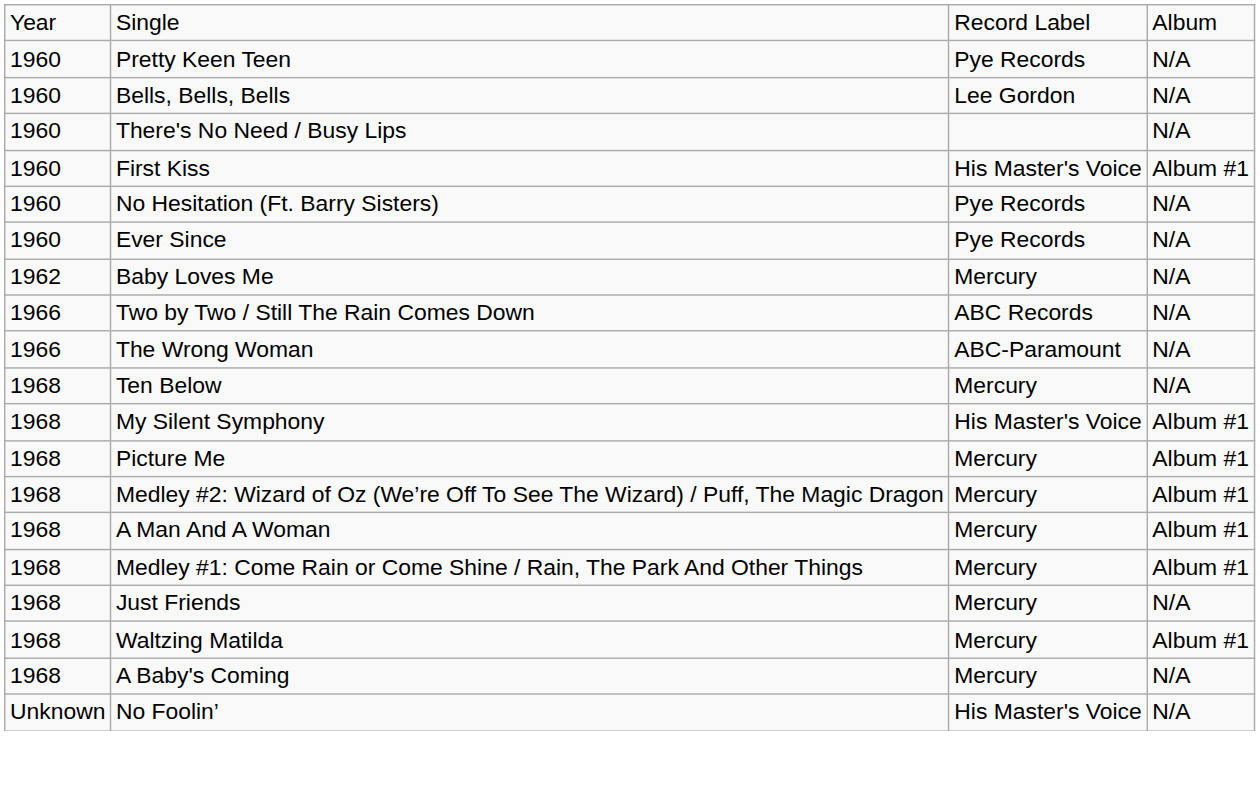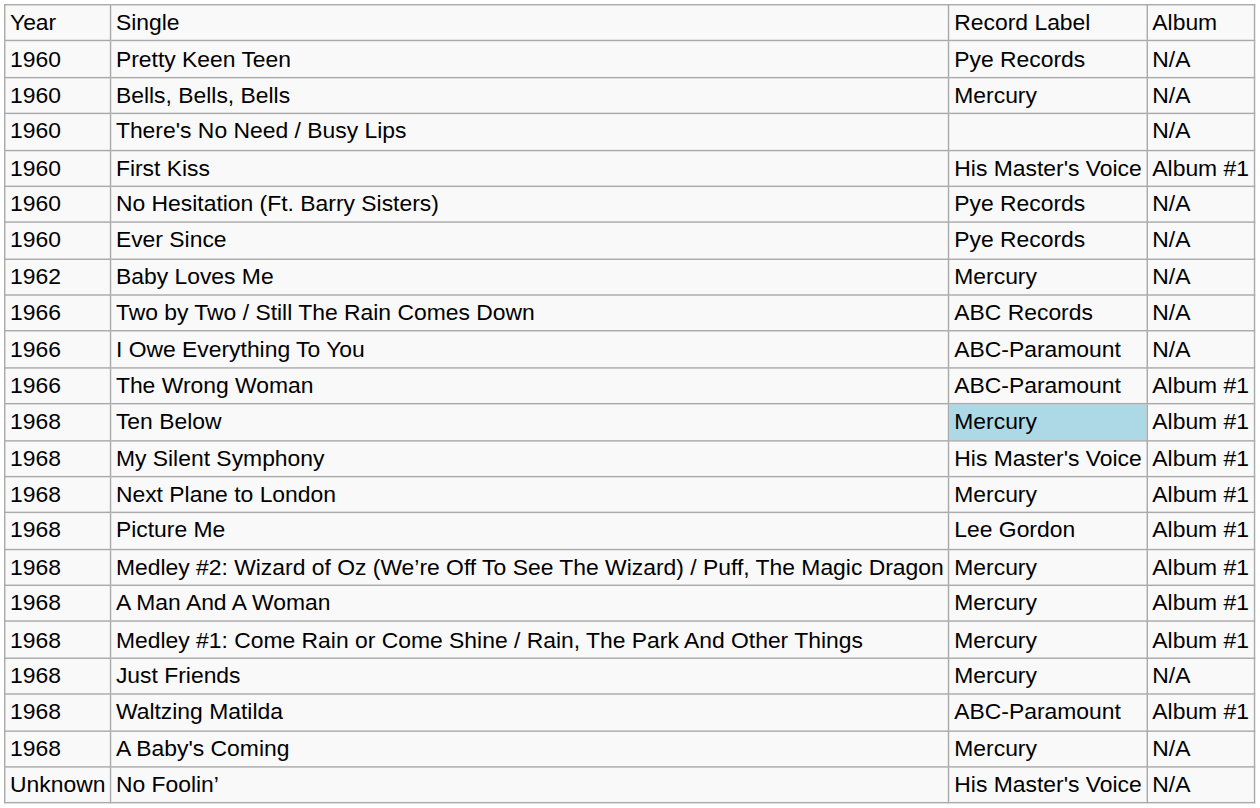Bells, Bells, Bells | column 3: Lee Gordon -> Mercury
+ row: 1966 | I Owe Everything To You | ABC-Paramount | N/A
The Wrong Woman | column 4: N/A -> Album #1
Ten Below | column 3: no background -> lightblue background
Ten Below | column 4: N/A -> Album #1
+ row: 1968 | Next Plane to London | Mercury | Album #1
Picture Me | column 3: Mercury -> Lee Gordon
Waltzing Matilda | column 3: Mercury -> ABC-Paramount
